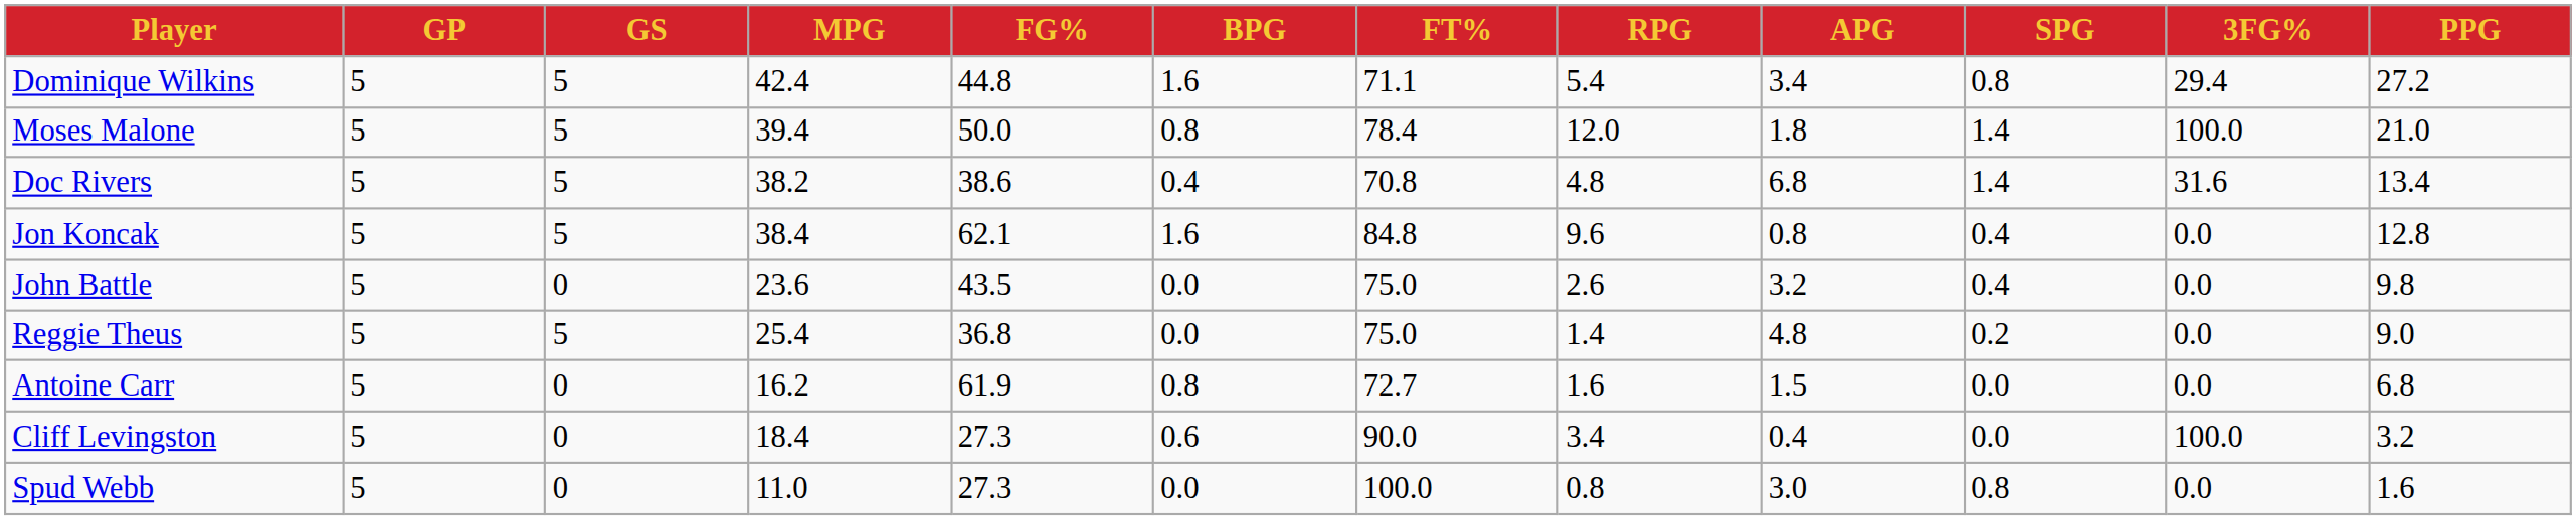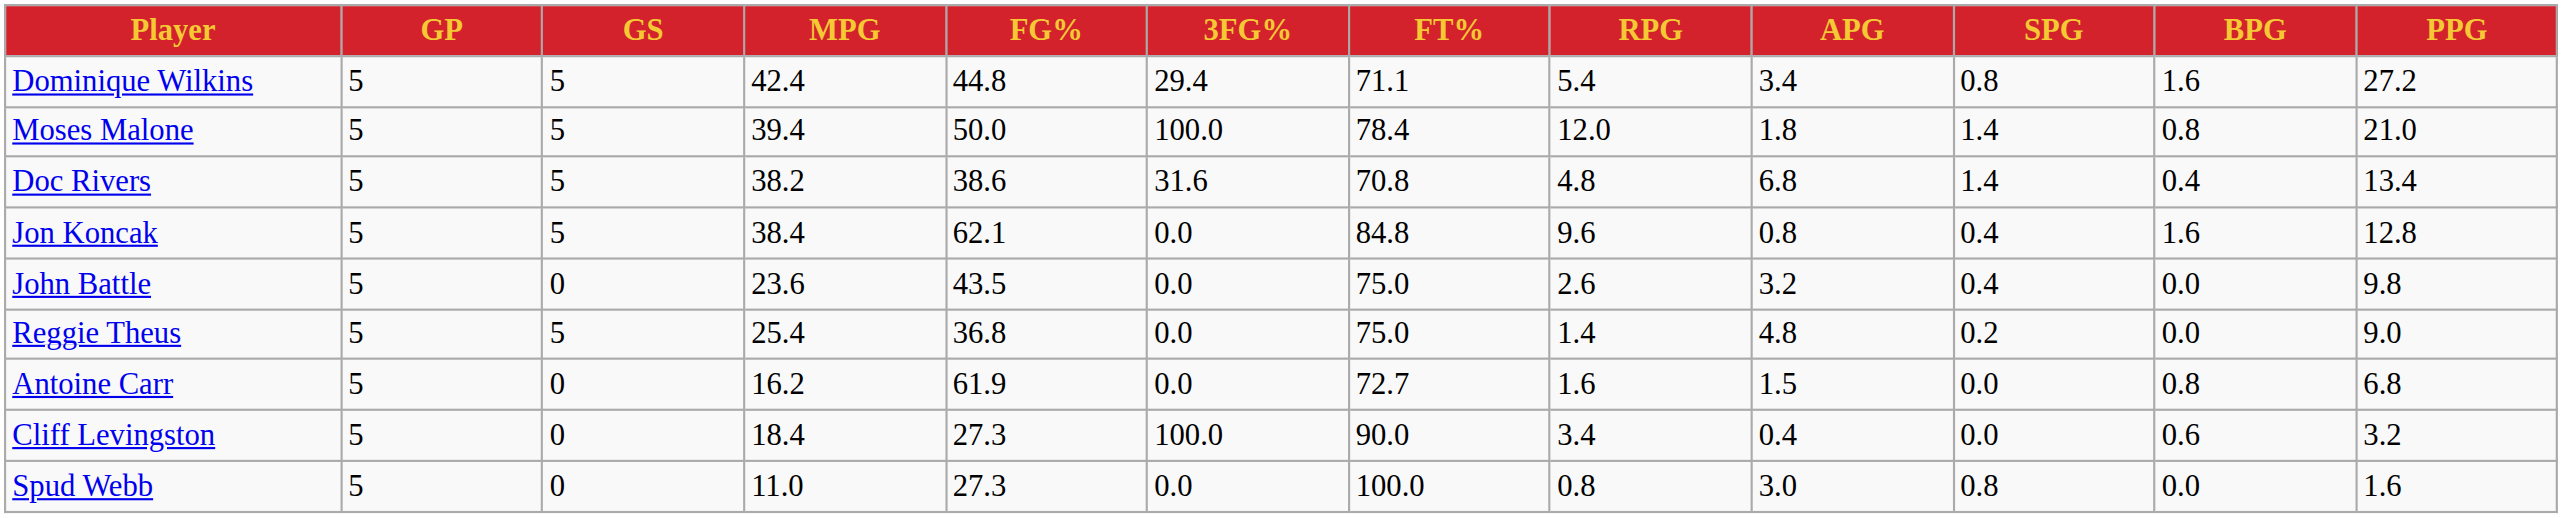columns swapped: 3FG% <-> BPG
